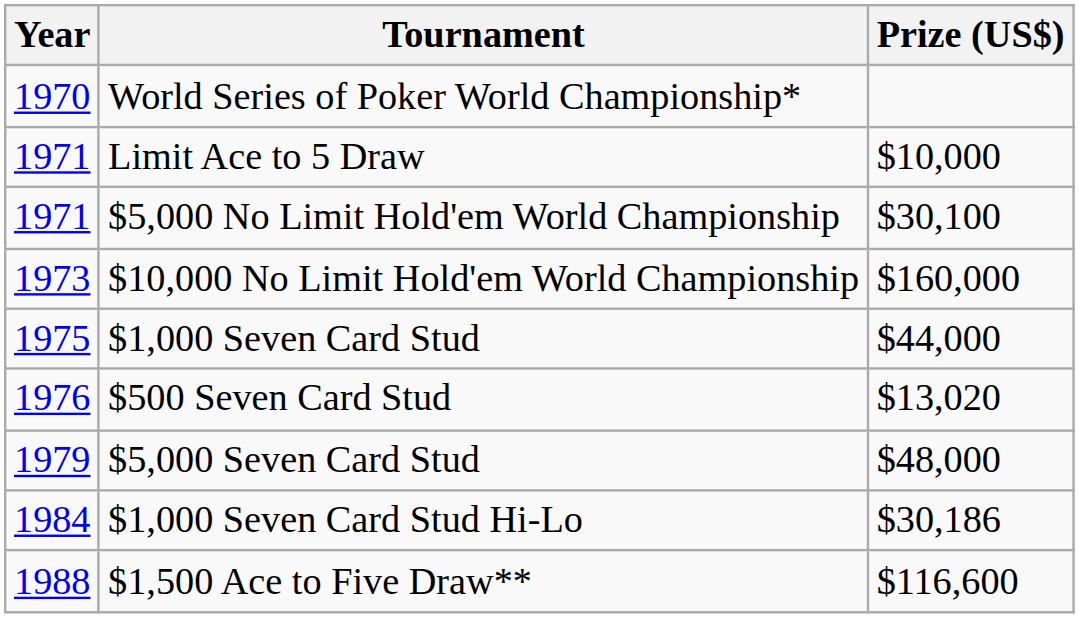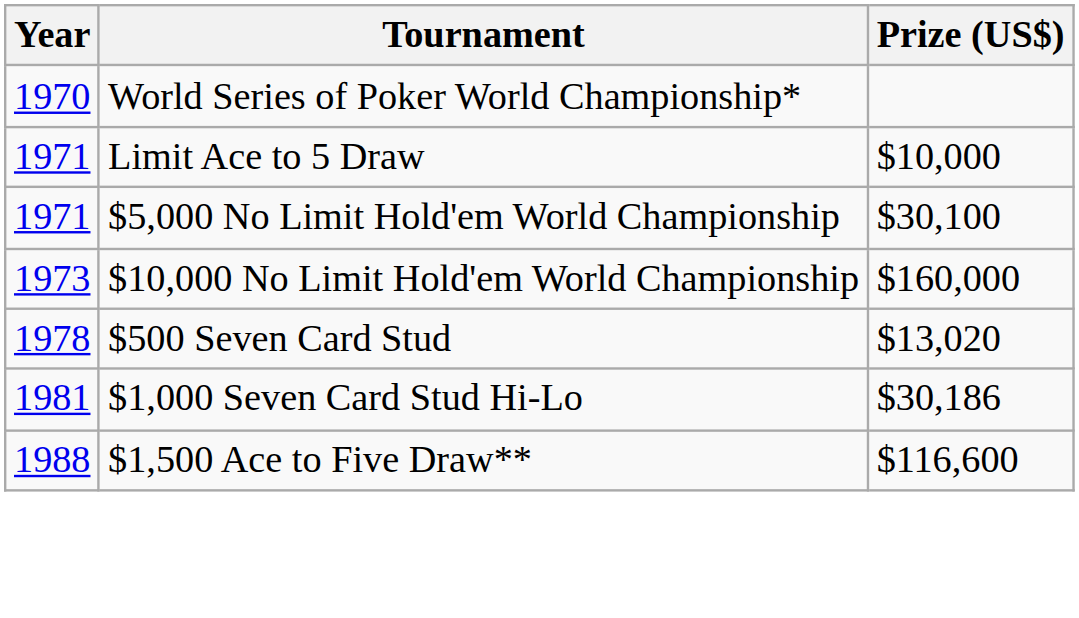- row: 1975 | $1,000 Seven Card Stud | $44,000
$500 Seven Card Stud | Year: 1976 -> 1978
- row: 1979 | $5,000 Seven Card Stud | $48,000
$1,000 Seven Card Stud Hi-Lo | Year: 1984 -> 1981
